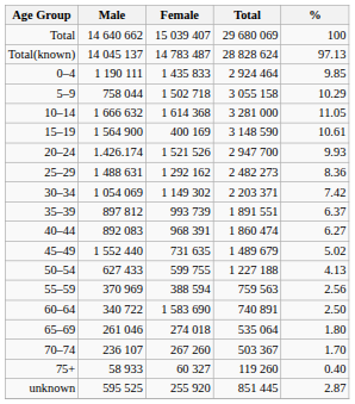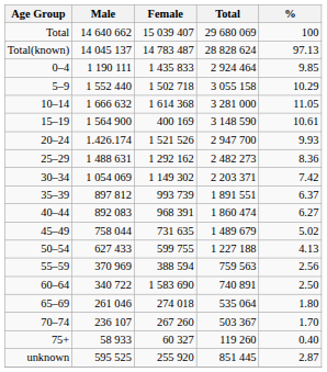5–9 | Male: 758 044 -> 1 552 440
45–49 | Male: 1 552 440 -> 758 044
